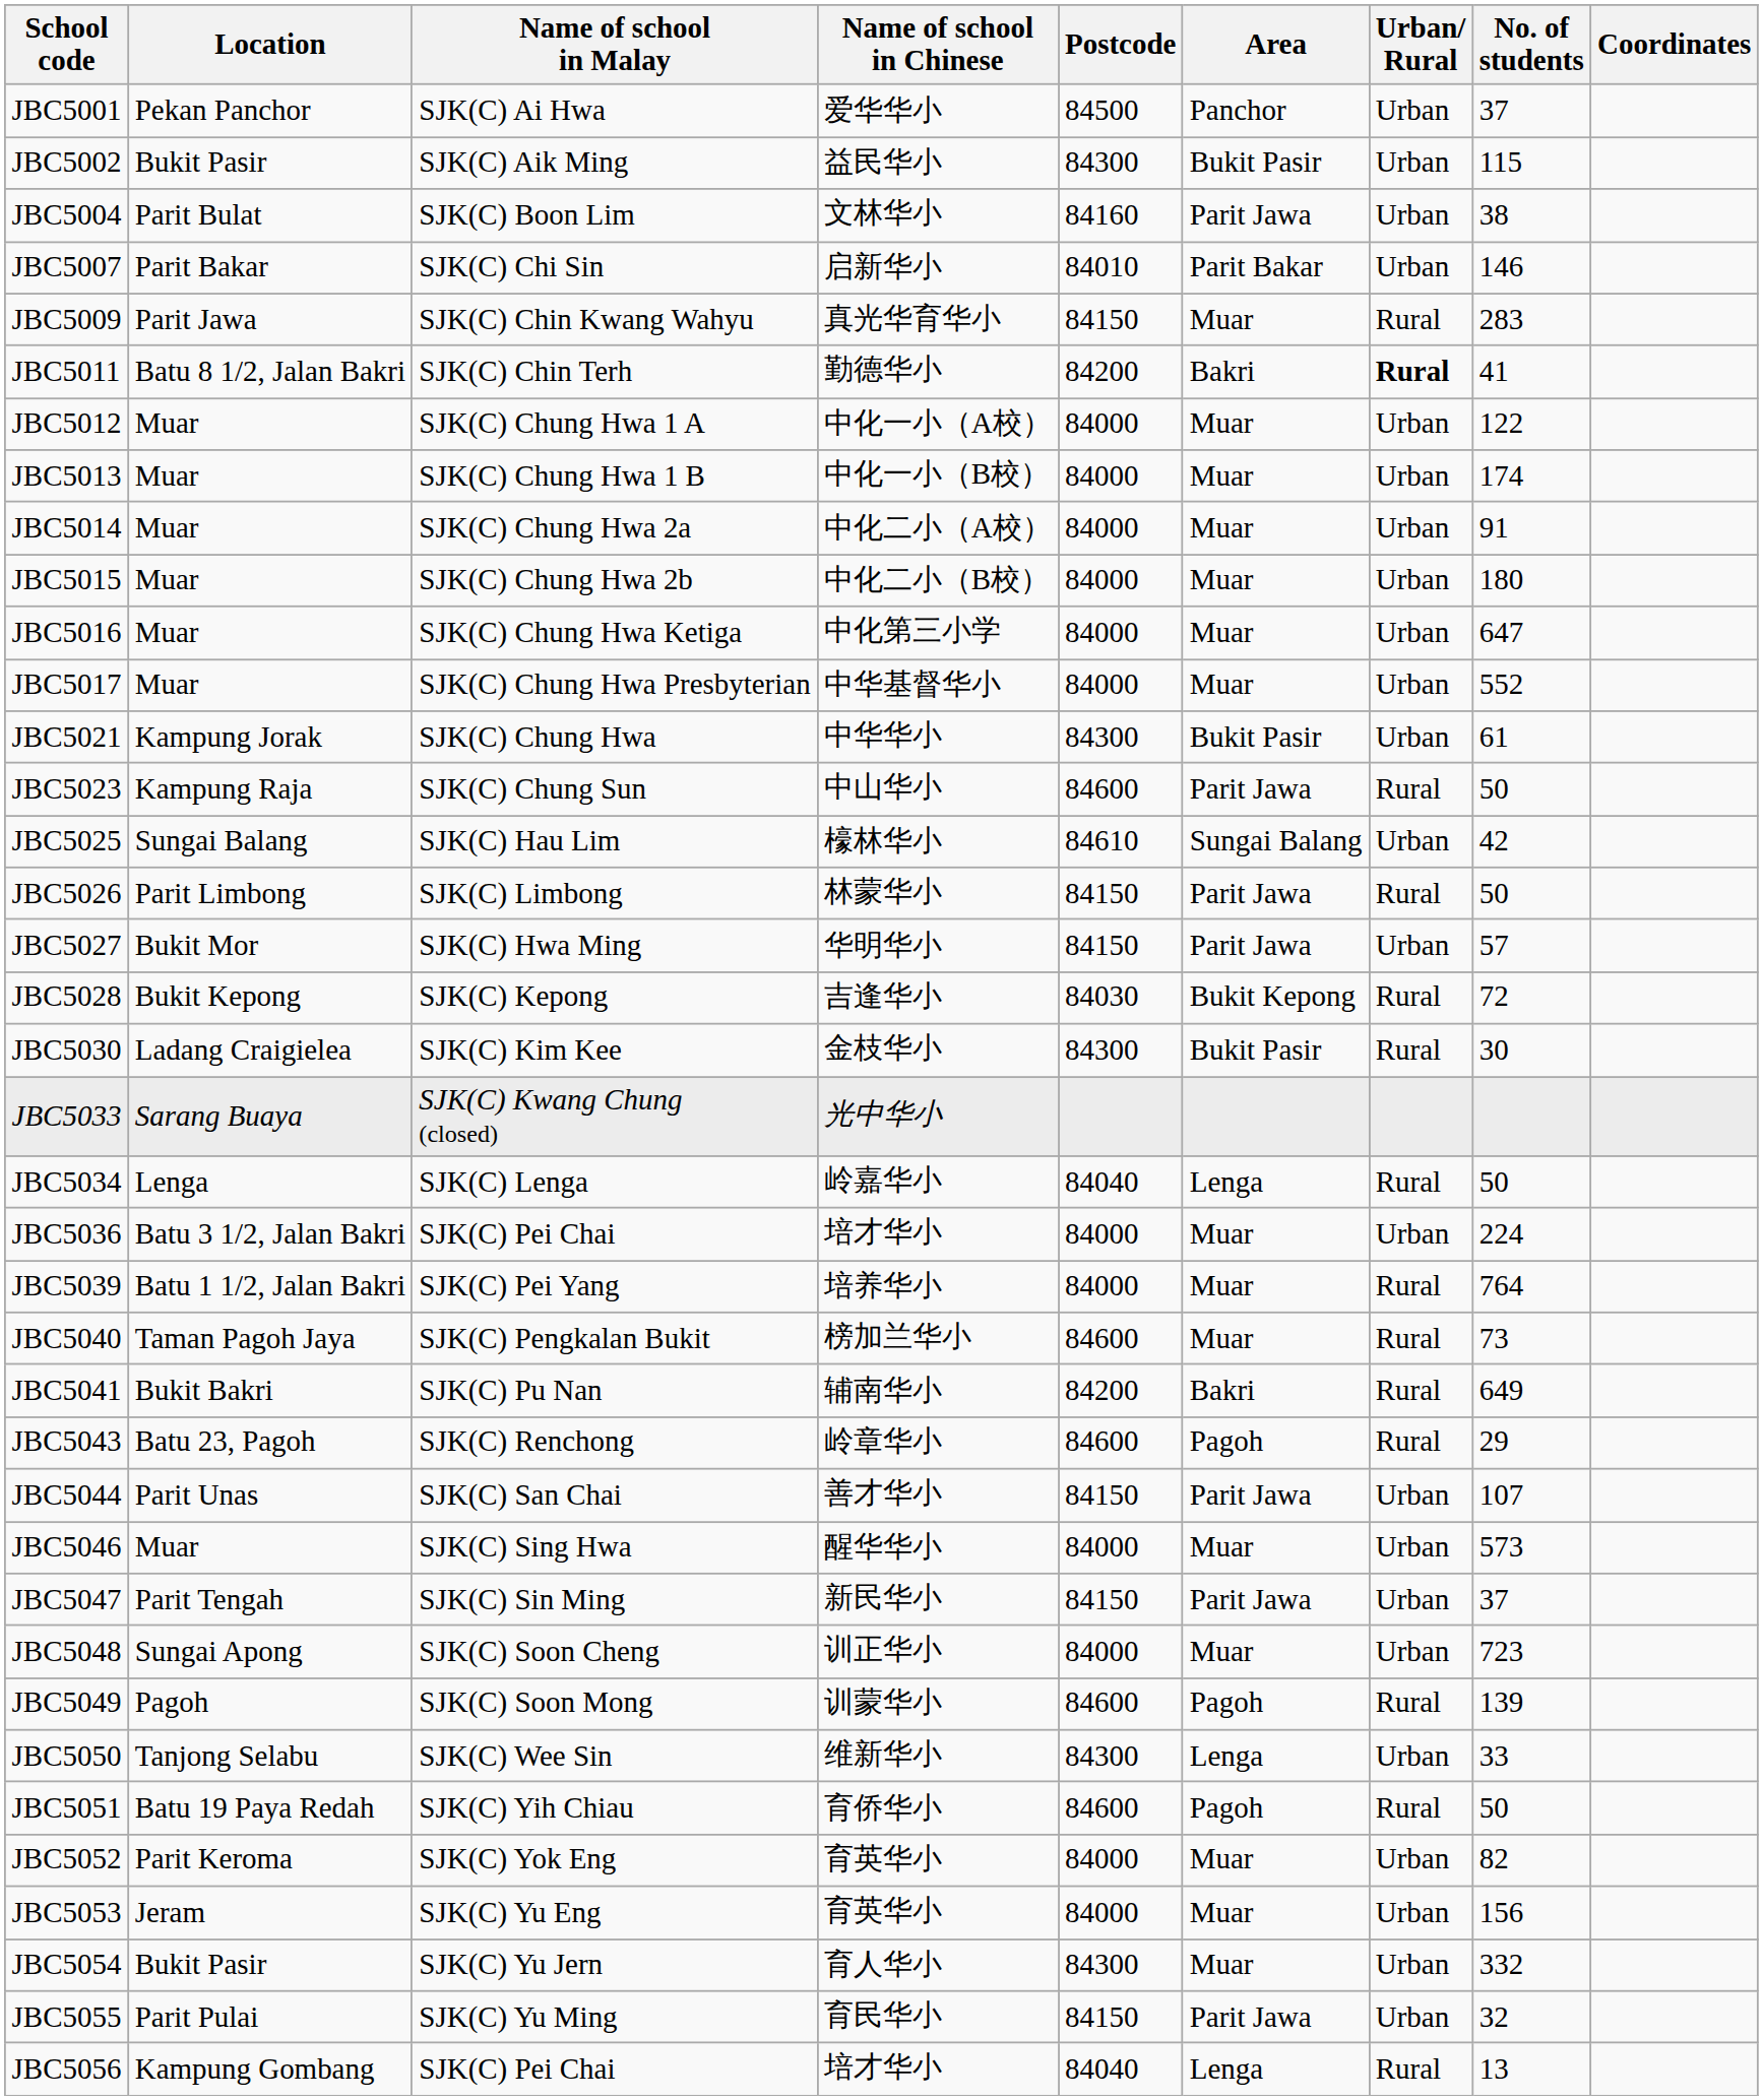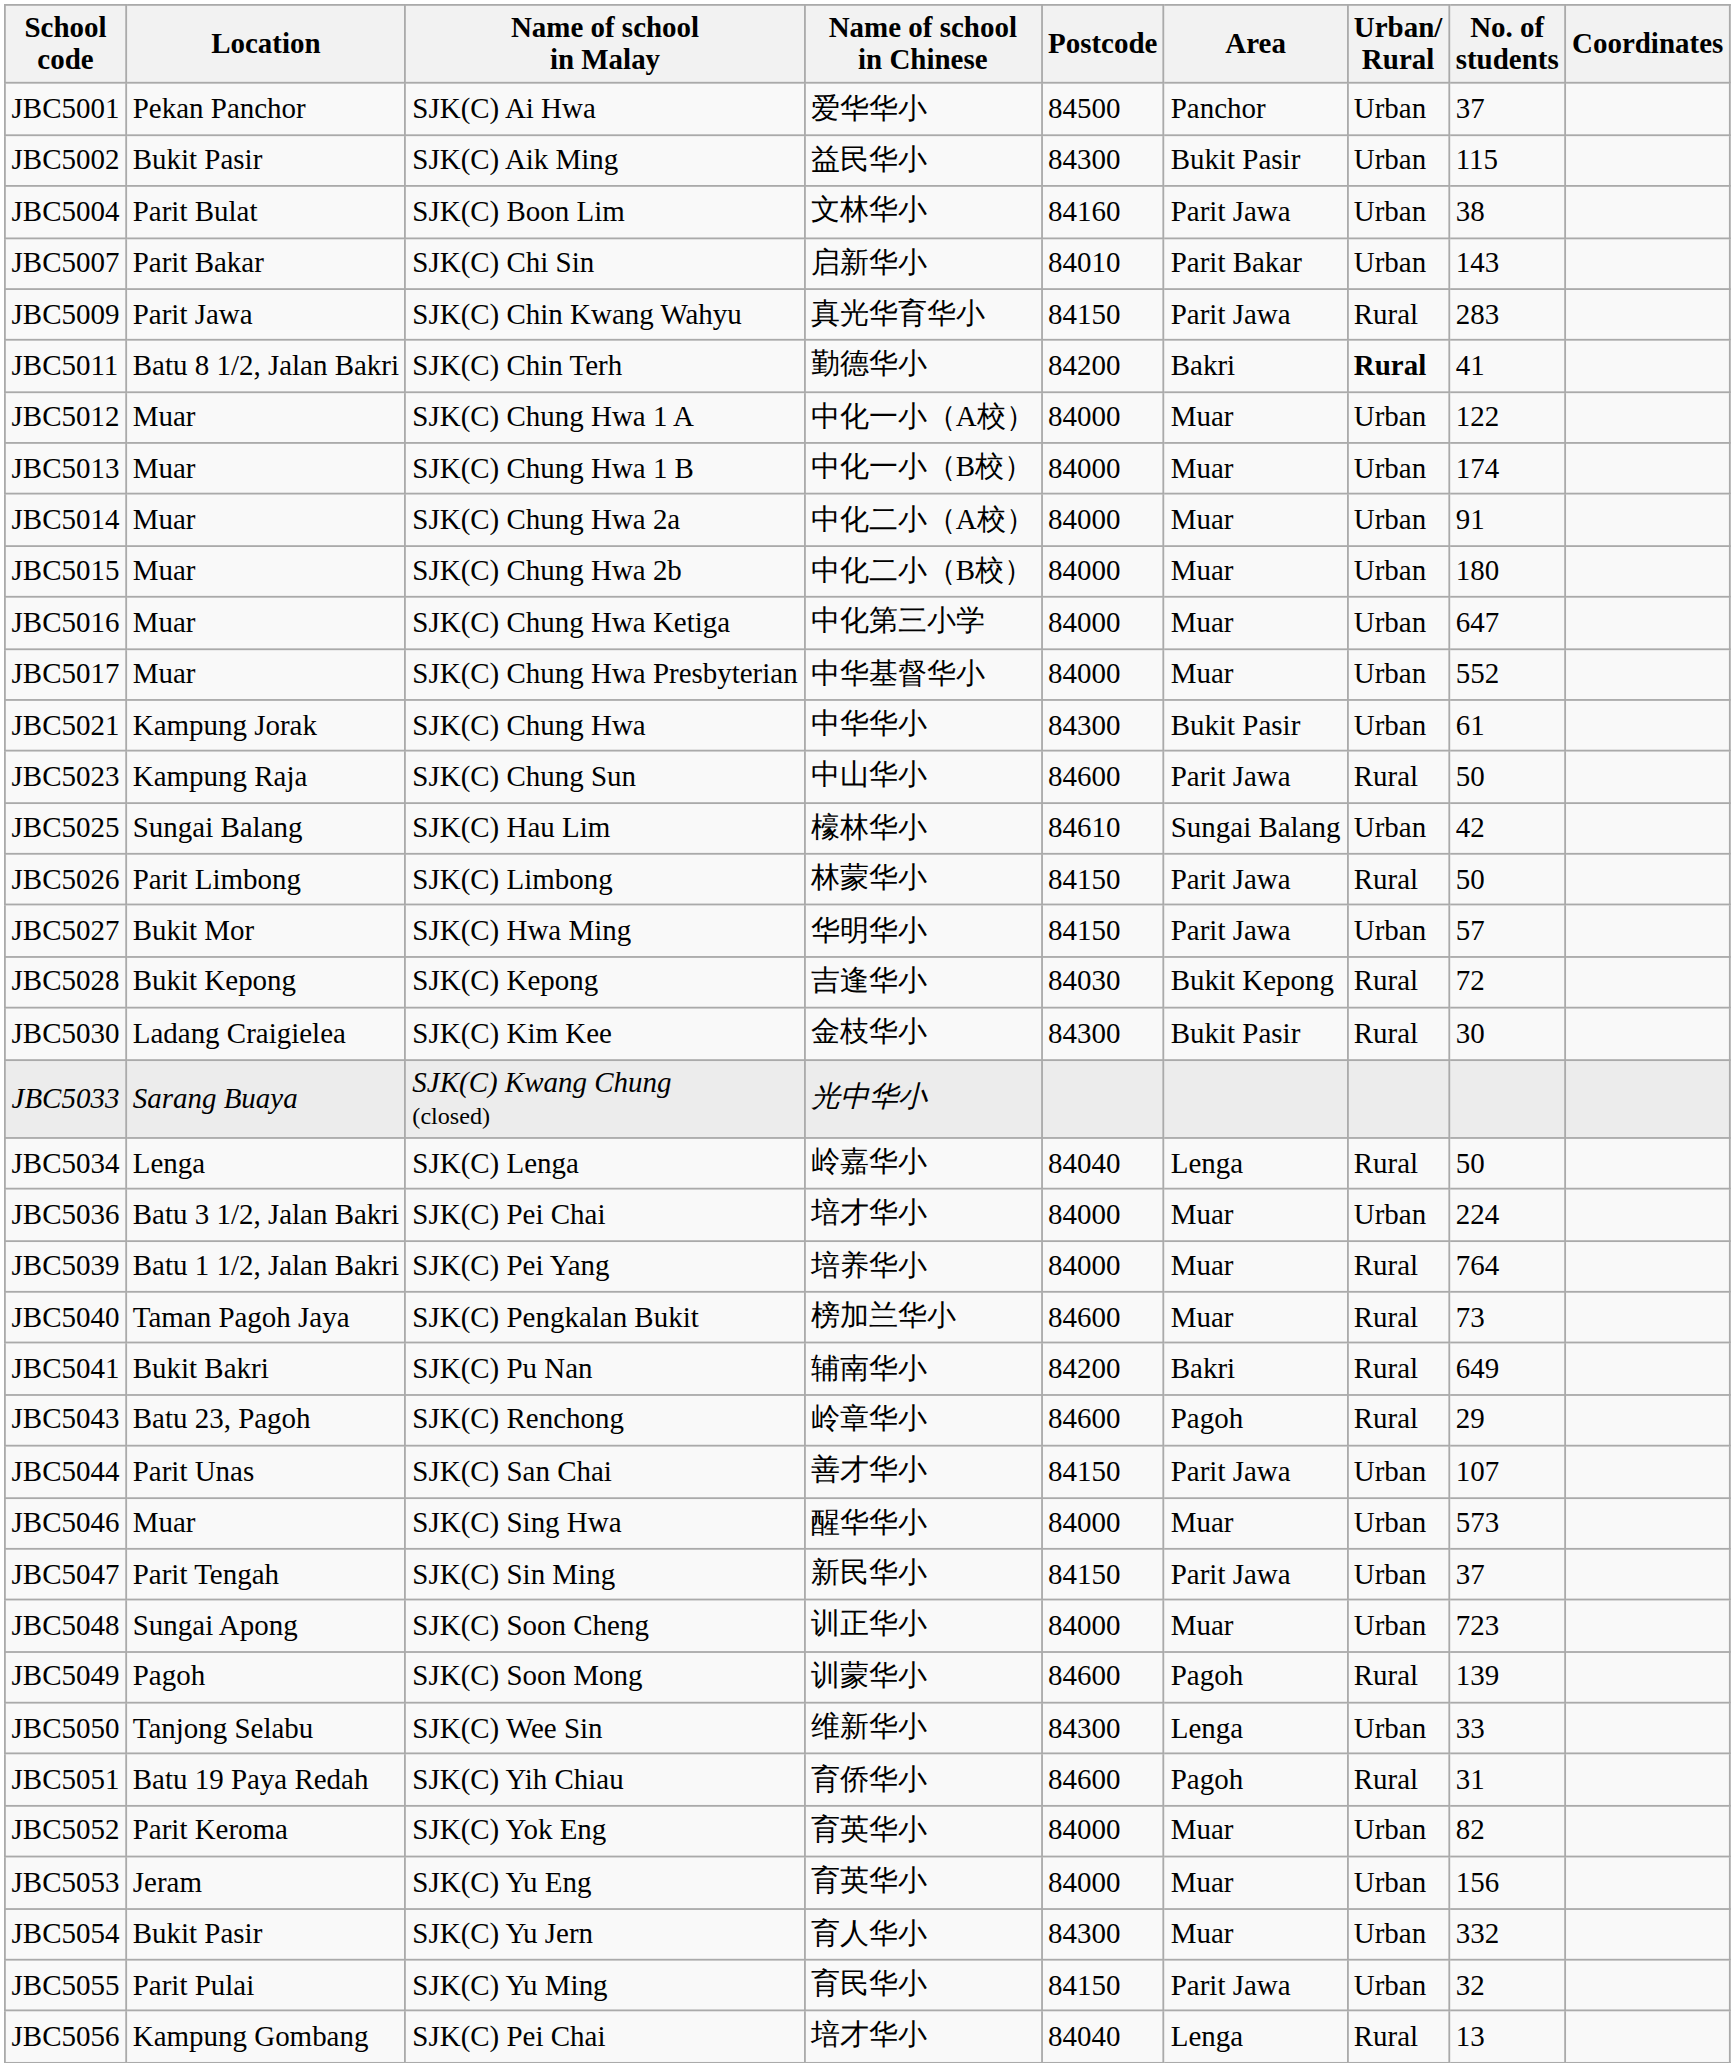JBC5007 | No. of students: 146 -> 143
JBC5009 | Area: Muar -> Parit Jawa
JBC5051 | No. of students: 50 -> 31
